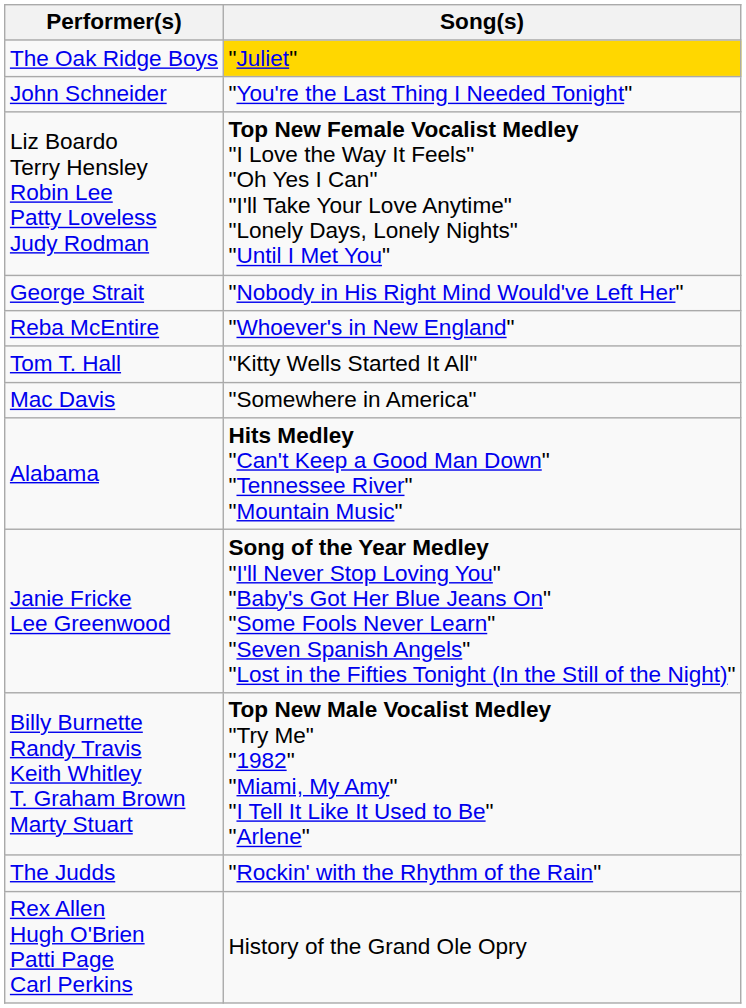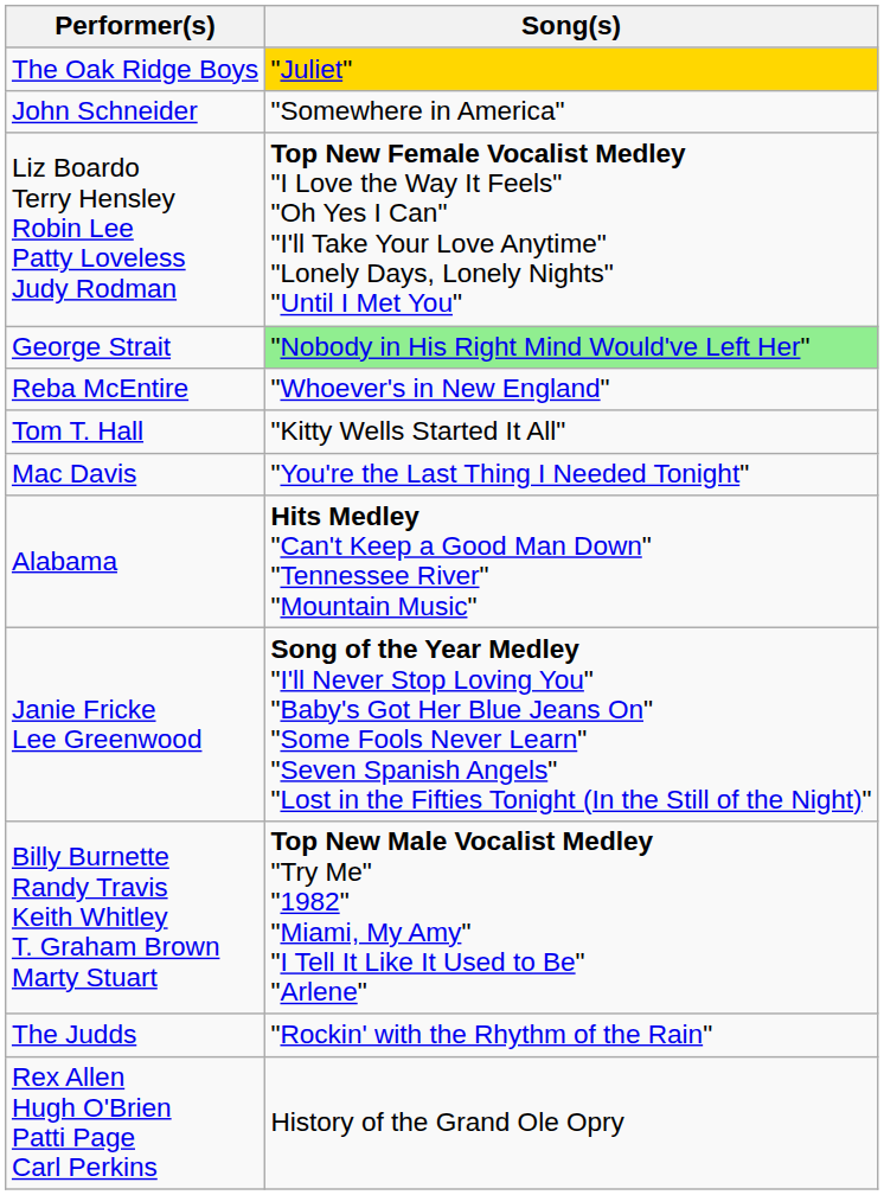John Schneider | Song(s): "You're the Last Thing I Needed Tonight" -> "Somewhere in America"
George Strait | Song(s): no background -> lightgreen background
Mac Davis | Song(s): "Somewhere in America" -> "You're the Last Thing I Needed Tonight"
